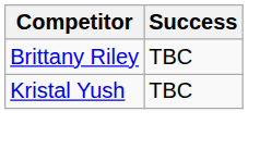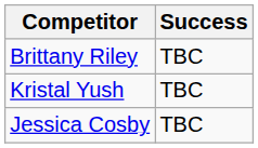+ row: Jessica Cosby | TBC
